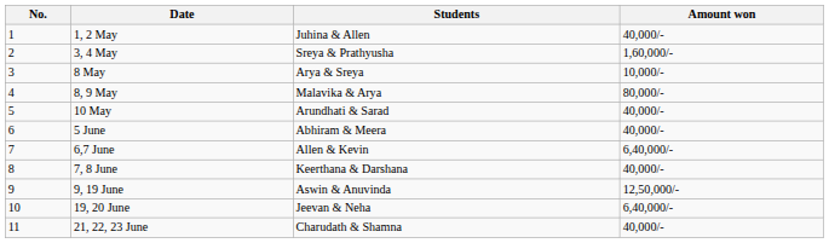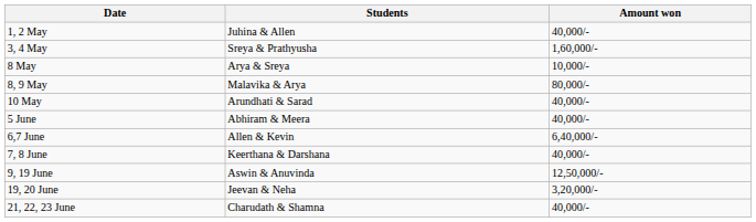- column: No. | 1 | 2 | 3 | 4 | 5 | 6 | 7 | 8 | 9 | 10 | 11
19, 20 June | Amount won: 6,40,000/- -> 3,20,000/-
